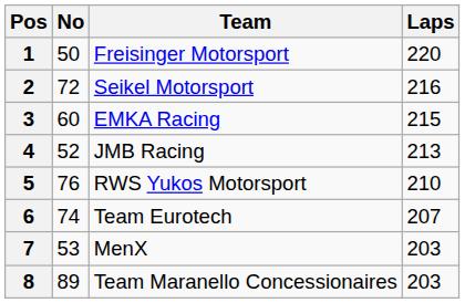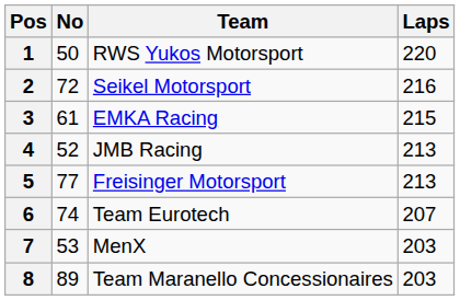1 | Team: Freisinger Motorsport -> RWS Yukos Motorsport
3 | No: 60 -> 61
5 | No: 76 -> 77
5 | Team: RWS Yukos Motorsport -> Freisinger Motorsport
5 | Laps: 210 -> 213
